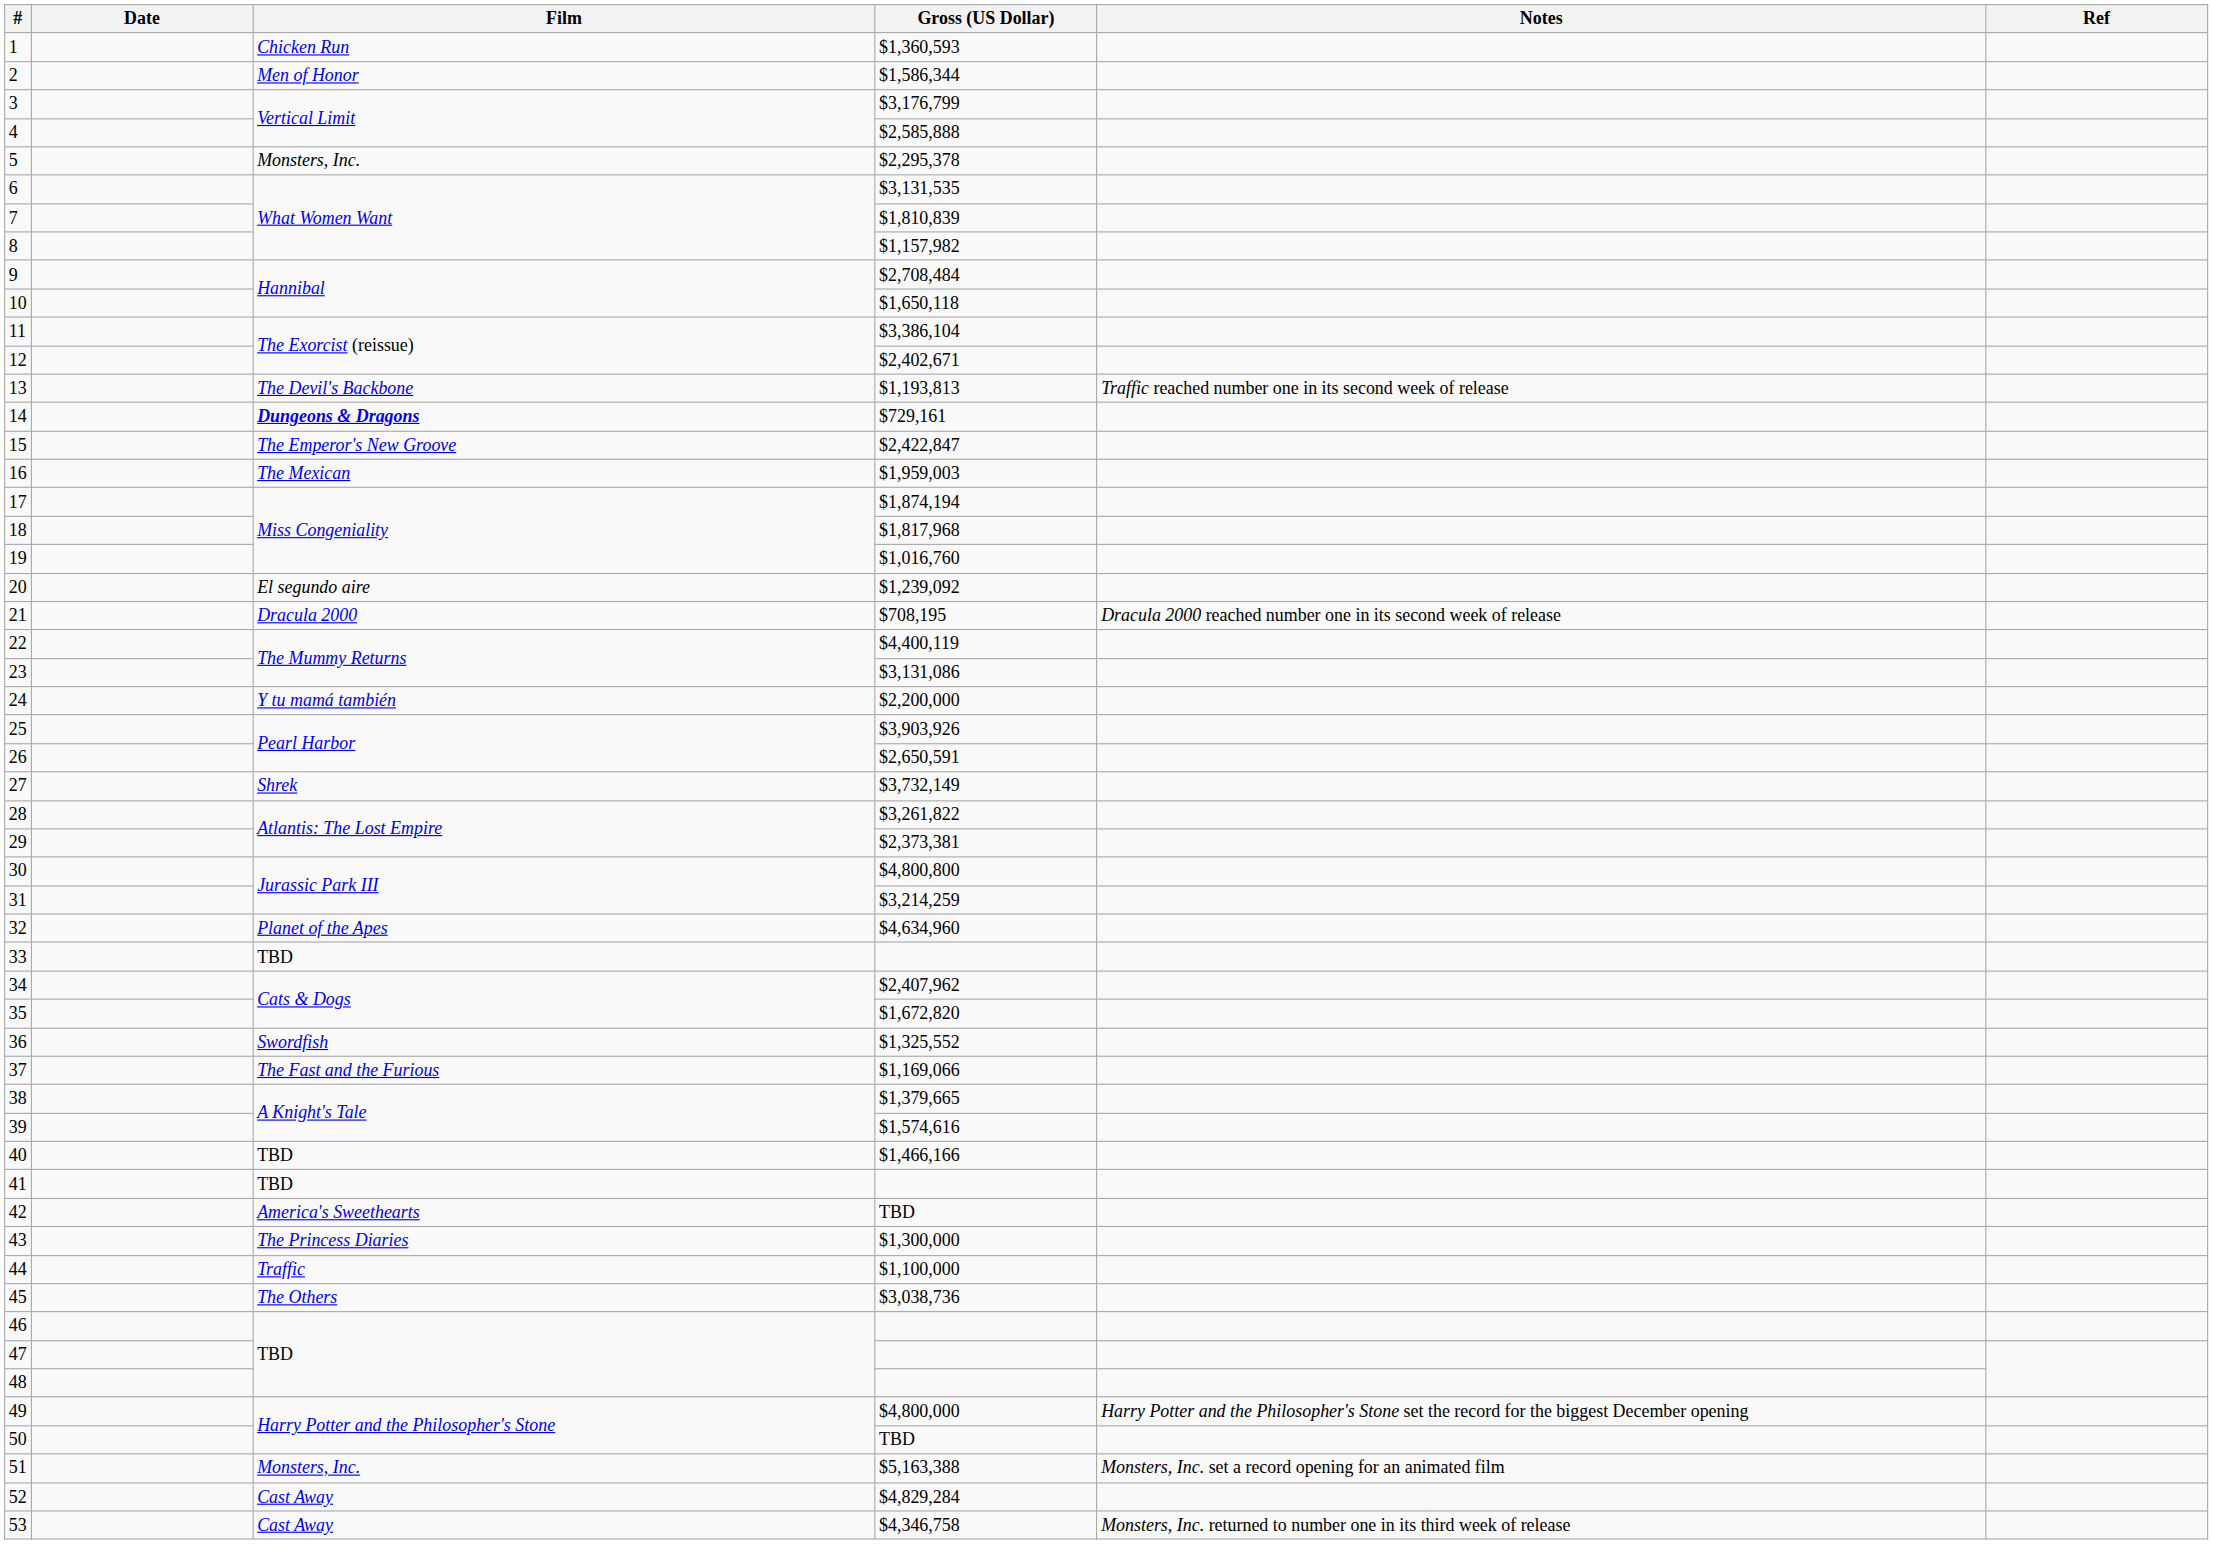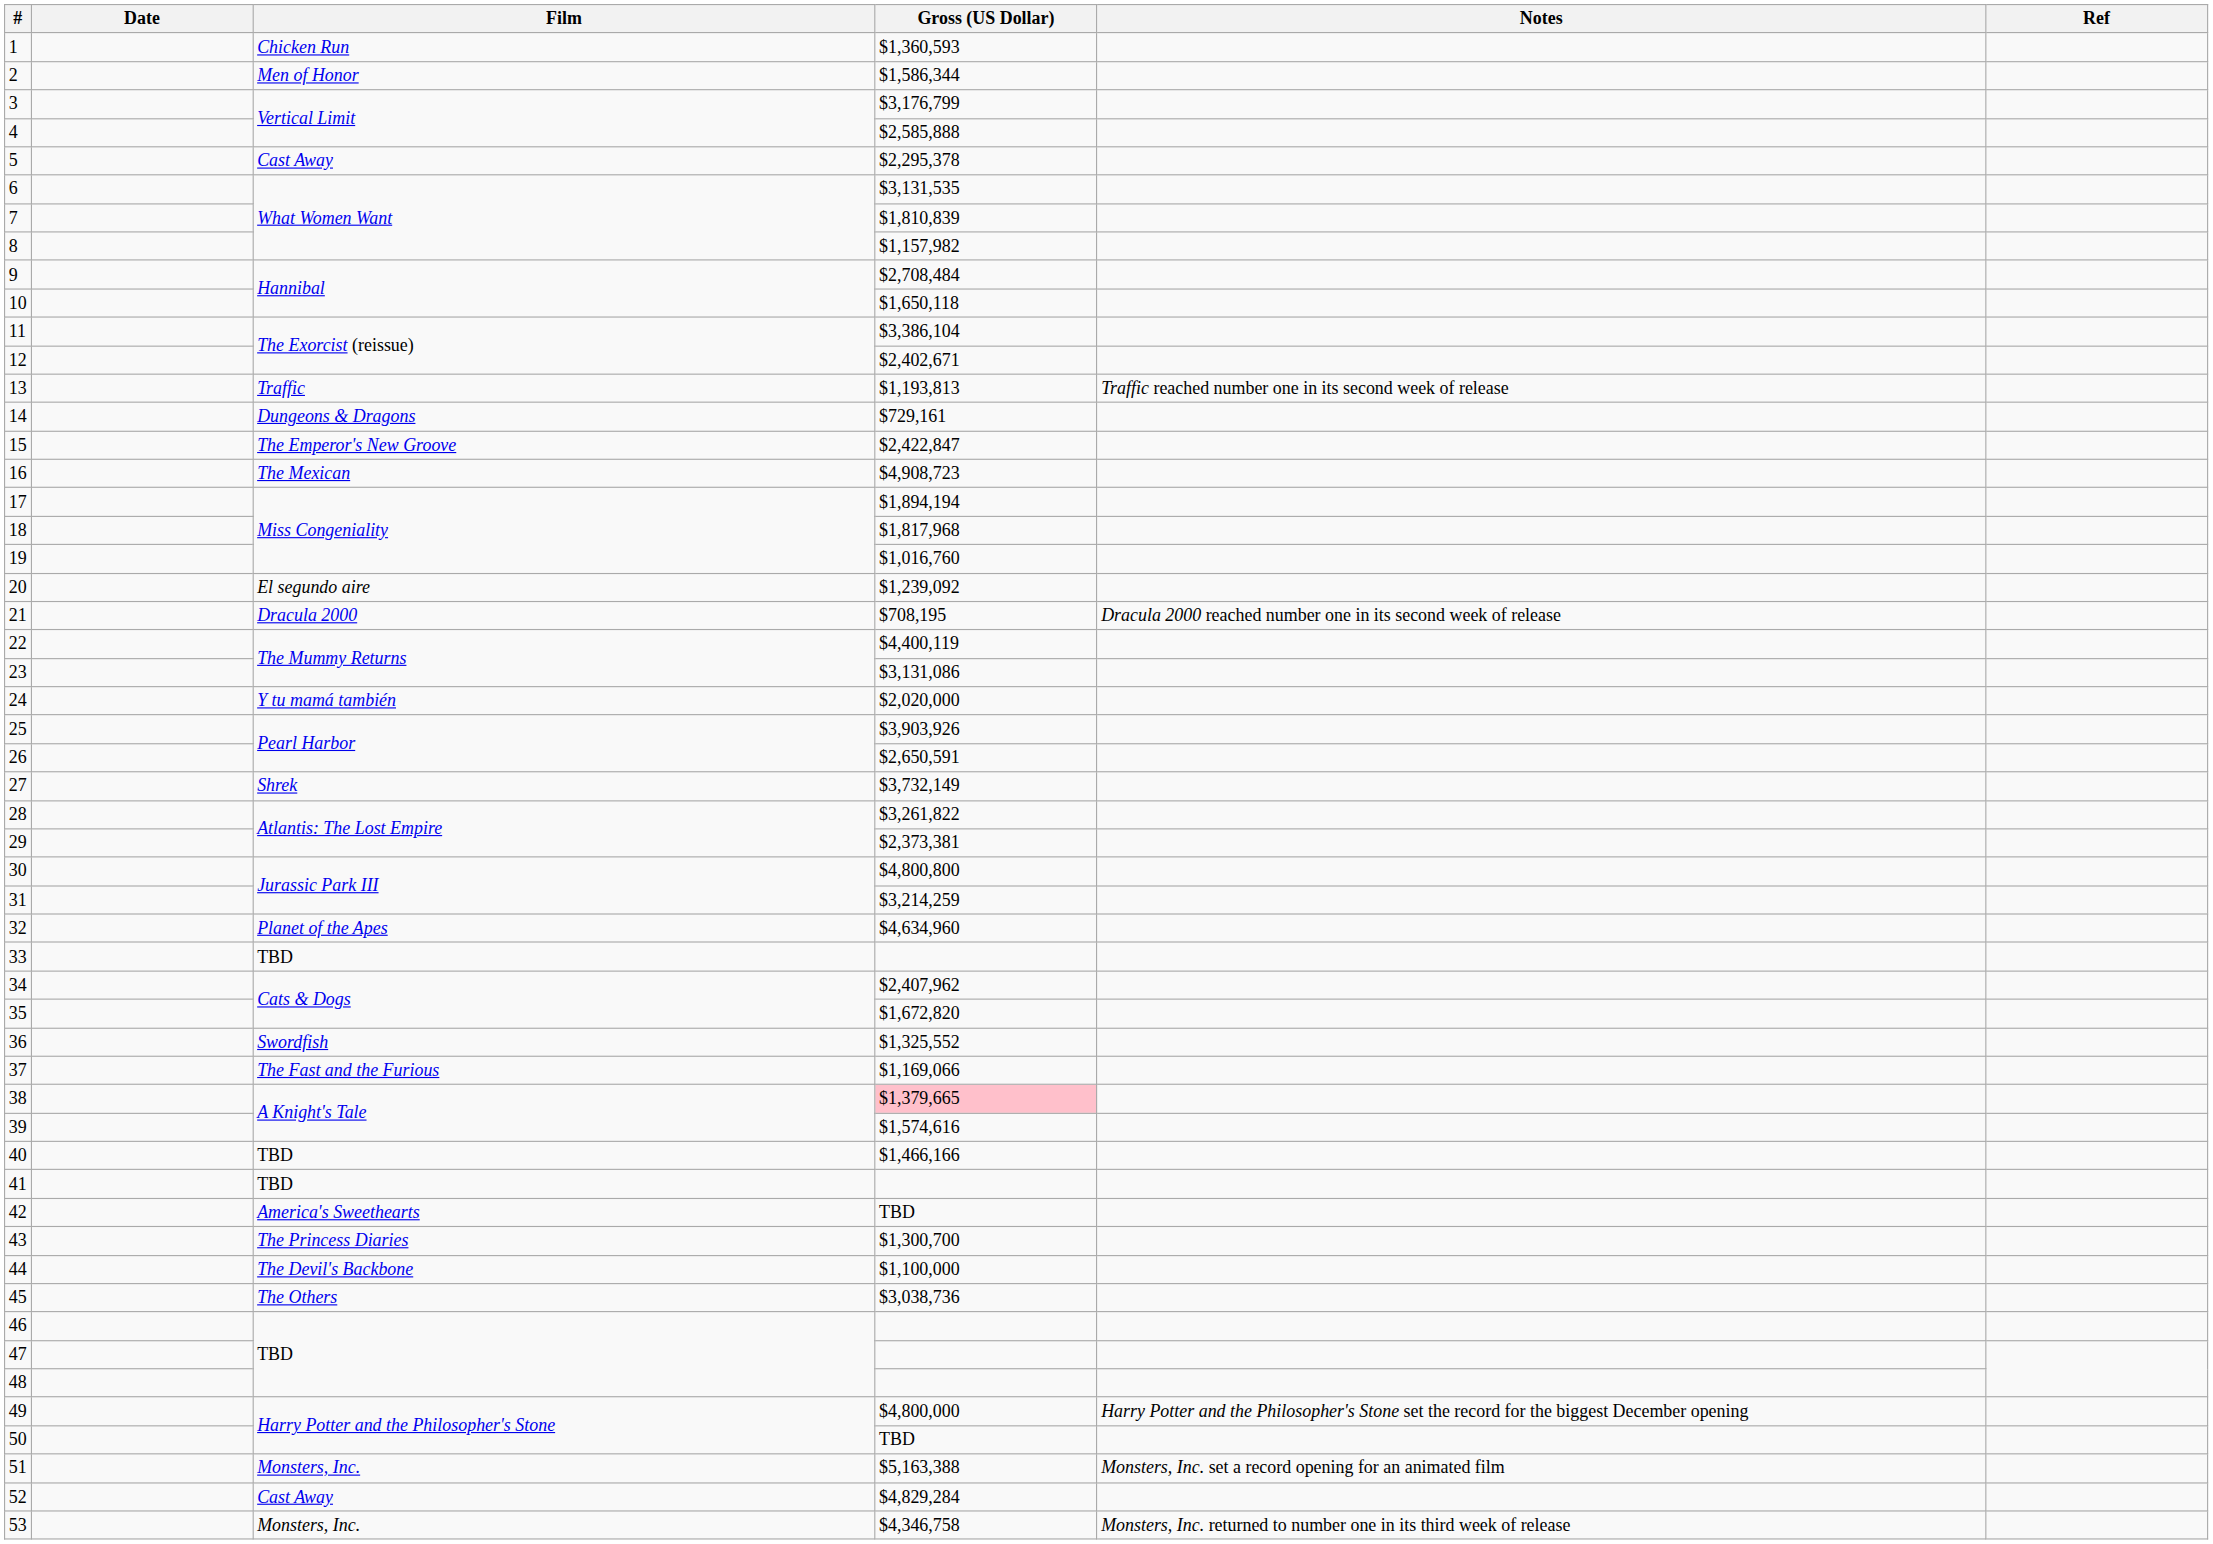5 | Film: Monsters, Inc. -> Cast Away
13 | Film: The Devil's Backbone -> Traffic
14 | Film: bold -> normal
16 | Gross (US Dollar): $1,959,003 -> $4,908,723
17 | Gross (US Dollar): $1,874,194 -> $1,894,194
24 | Gross (US Dollar): $2,200,000 -> $2,020,000
38 | Gross (US Dollar): no background -> pink background
43 | Gross (US Dollar): $1,300,000 -> $1,300,700
44 | Film: Traffic -> The Devil's Backbone
53 | Film: Cast Away -> Monsters, Inc.
